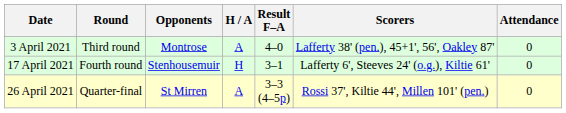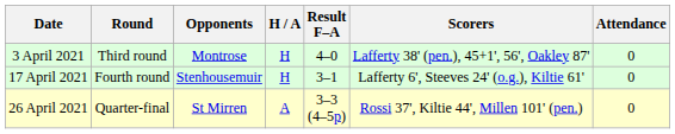3 April 2021 | H / A: A -> H
